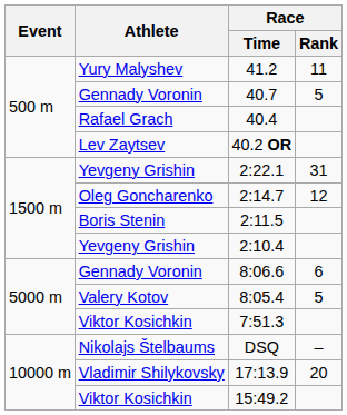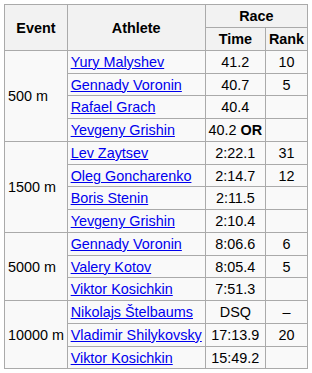41.2 | Race / Rank: 11 -> 10
40.2 OR | Athlete: Lev Zaytsev -> Yevgeny Grishin
2:22.1 | Athlete: Yevgeny Grishin -> Lev Zaytsev
